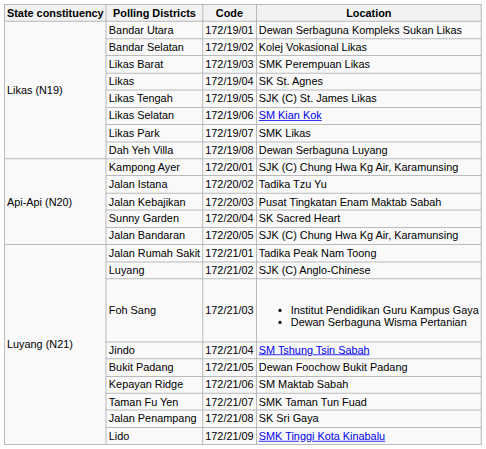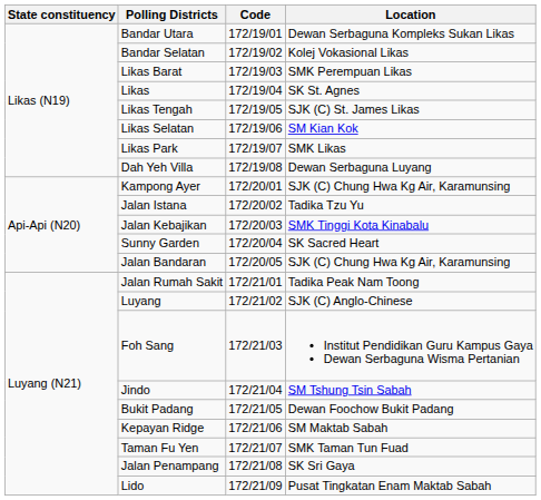Jalan Kebajikan | Location: Pusat Tingkatan Enam Maktab Sabah -> SMK Tinggi Kota Kinabalu
Lido | Location: SMK Tinggi Kota Kinabalu -> Pusat Tingkatan Enam Maktab Sabah
